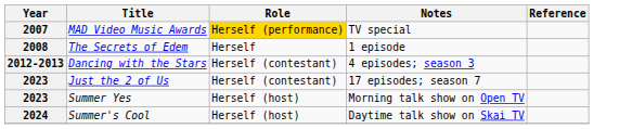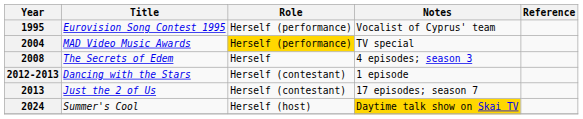+ row: 1995 | Eurovision Song Contest 1995 | Herself (performance) | Vocalist of Cyprus' team
MAD Video Music Awards | Year: 2007 -> 2004
The Secrets of Edem | Notes: 1 episode -> 4 episodes; season 3
Dancing with the Stars | Notes: 4 episodes; season 3 -> 1 episode
Just the 2 of Us | Year: 2023 -> 2013
- row: 2023 | Summer Yes | Herself (host) | Morning talk show on Open TV
Summer's Cool | Notes: no background -> gold background
